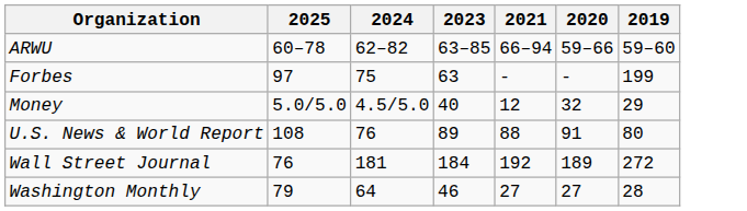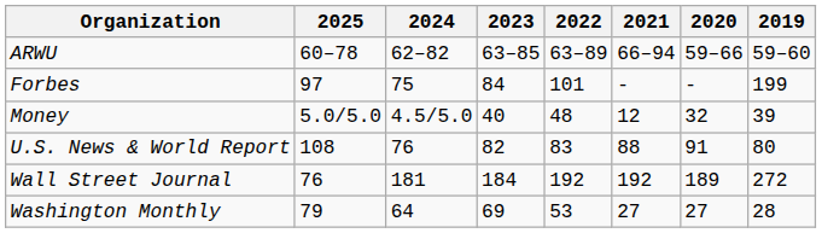+ column: 2022 | 63–89 | 101 | 48 | 83 | 192 | 53
Forbes | 2023: 63 -> 84
Money | 2019: 29 -> 39
U.S. News & World Report | 2023: 89 -> 82
Washington Monthly | 2023: 46 -> 69
